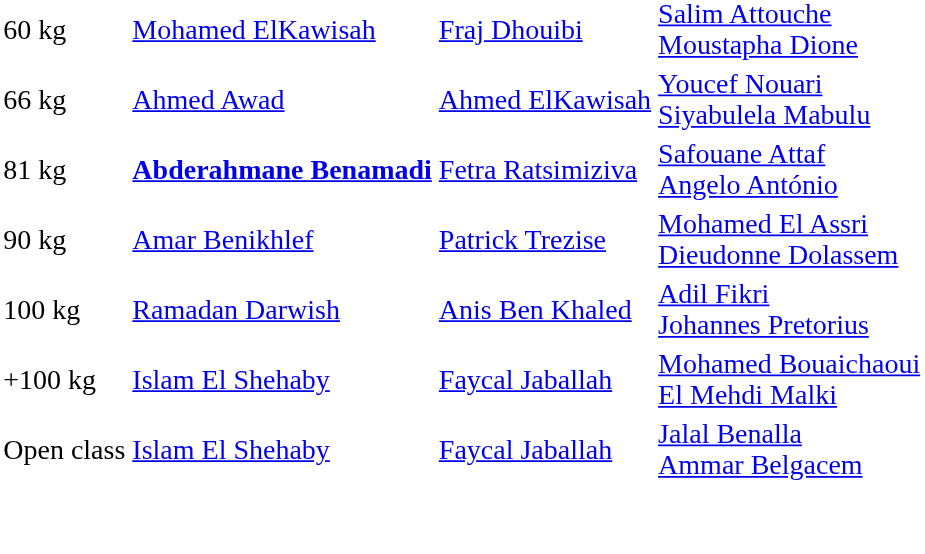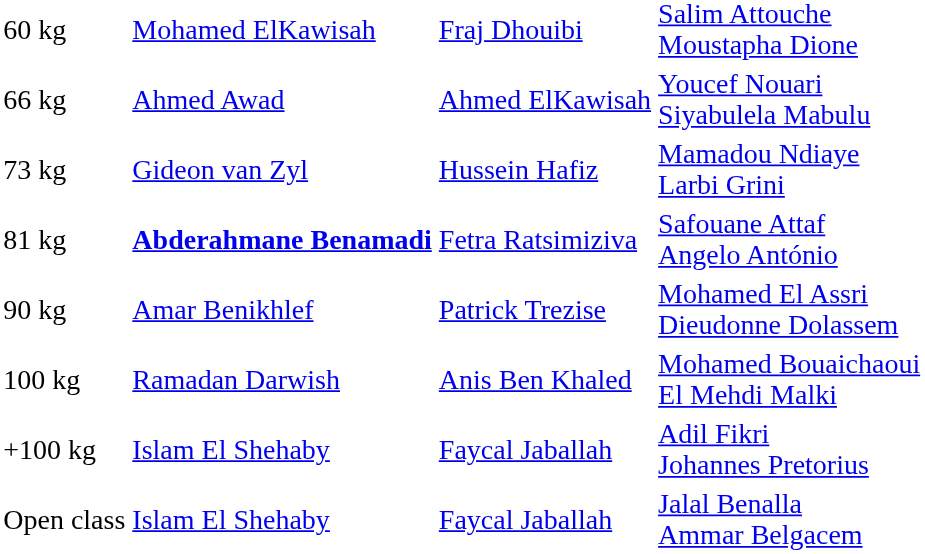+ row: 73 kg | Gideon van Zyl | Hussein Hafiz | Mamadou Ndiaye Larbi Grini
100 kg | column 4: Adil Fikri Johannes Pretorius -> Mohamed Bouaichaoui El Mehdi Malki
+100 kg | column 4: Mohamed Bouaichaoui El Mehdi Malki -> Adil Fikri Johannes Pretorius
